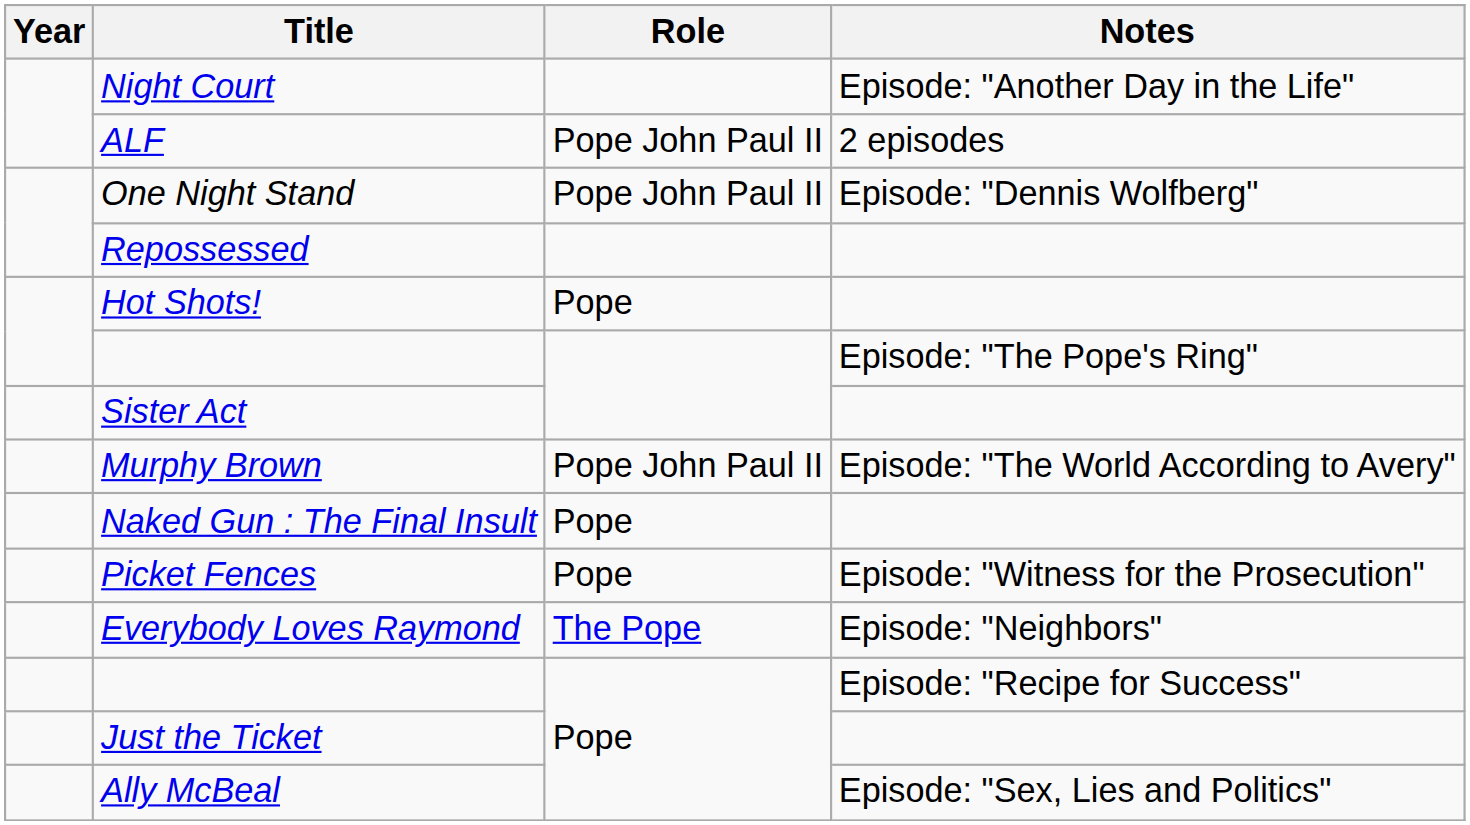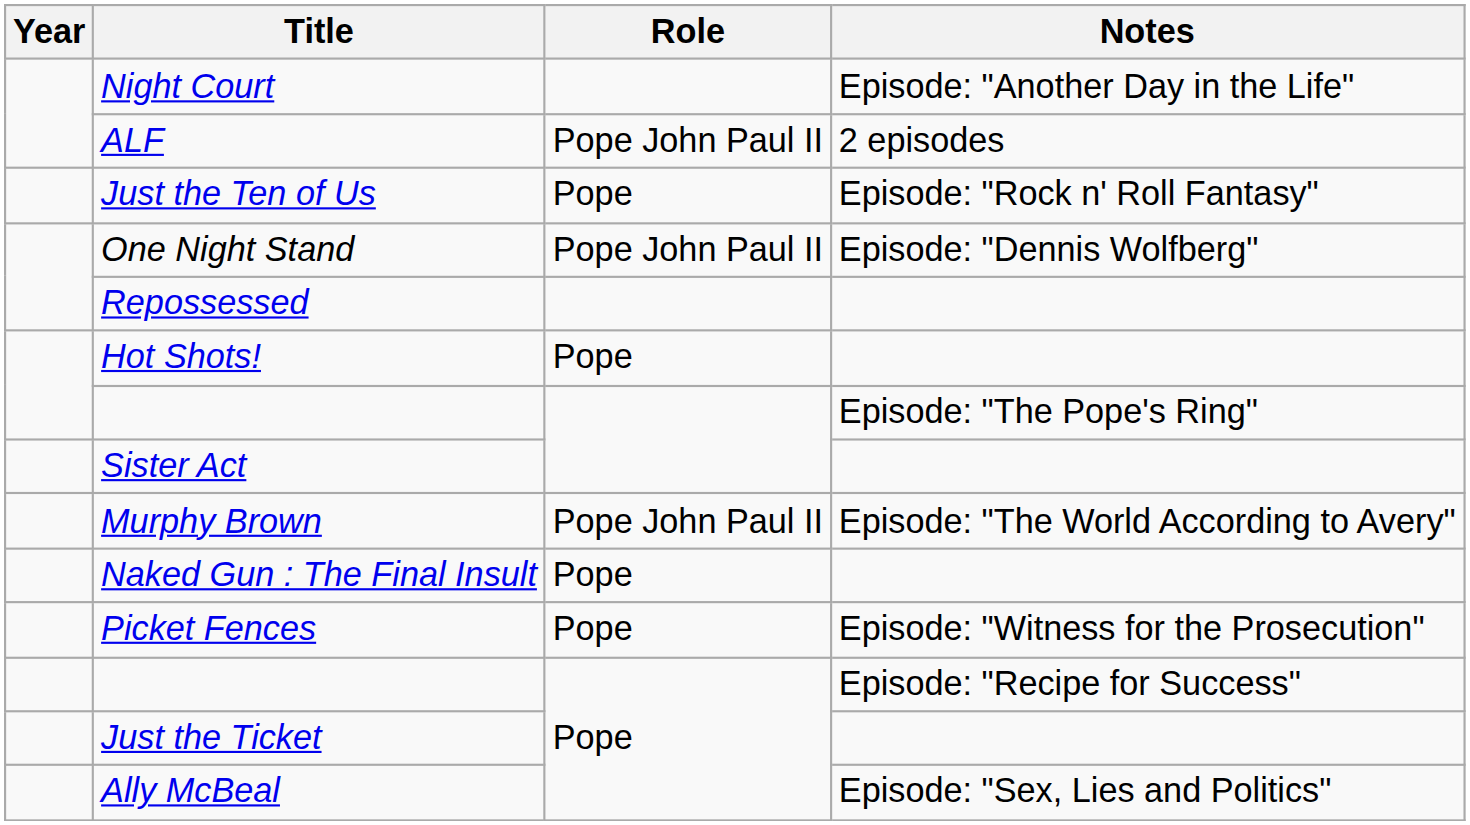+ row: Just the Ten of Us | Pope | Episode: "Rock n' Roll Fantasy"
- row: Everybody Loves Raymond | The Pope | Episode: "Neighbors"
